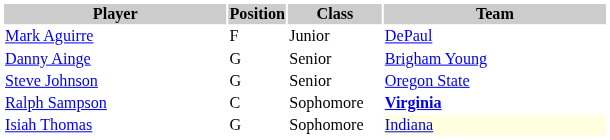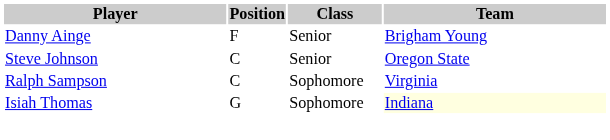- row: Mark Aguirre | F | Junior | DePaul
Danny Ainge | Position: G -> F
Steve Johnson | Position: G -> C
Ralph Sampson | Team: bold -> normal
